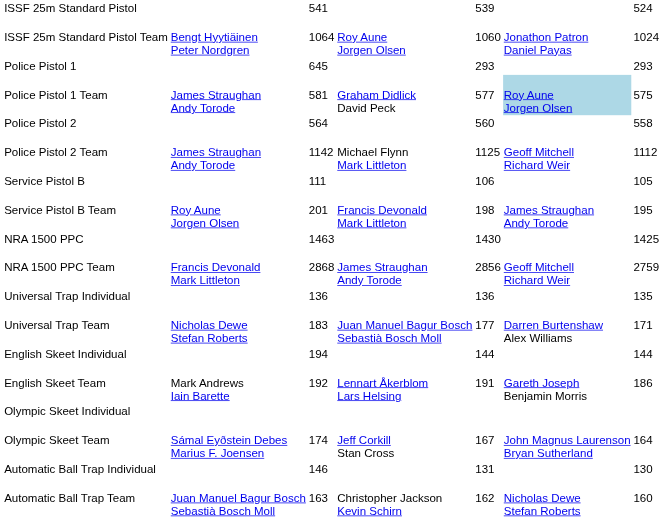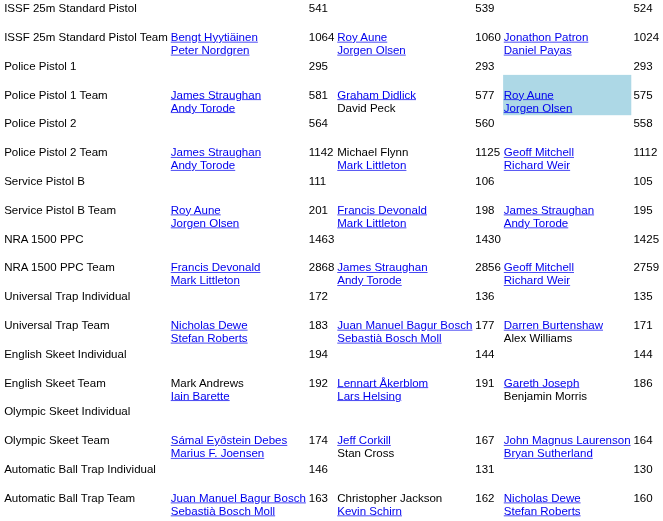Police Pistol 1 | column 3: 645 -> 295
Universal Trap Individual | column 3: 136 -> 172
